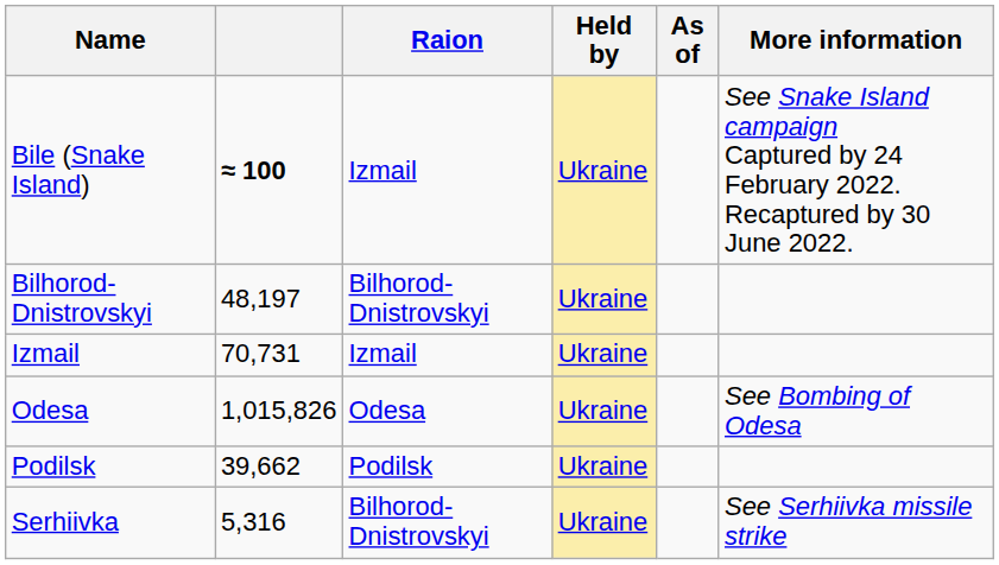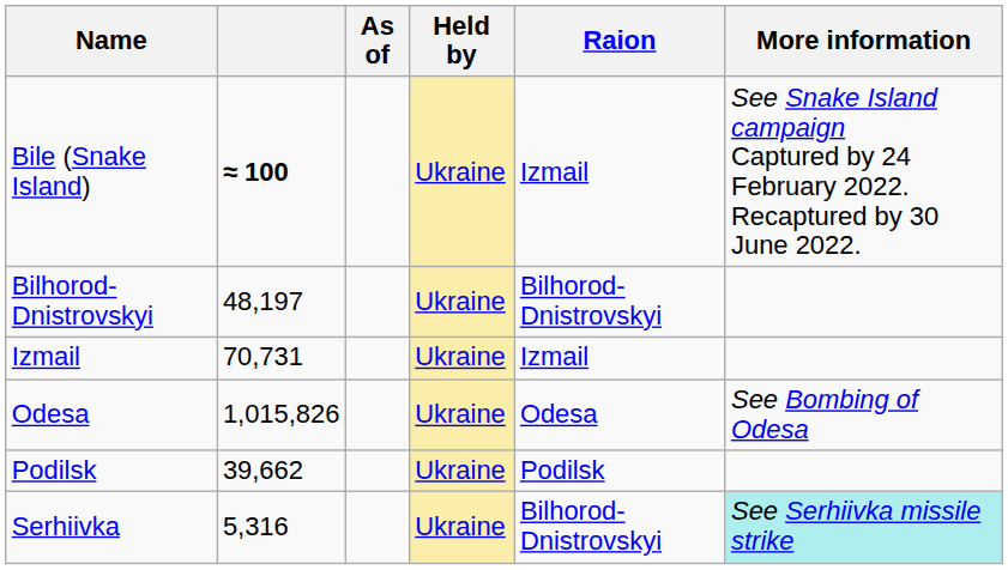columns swapped: Raion <-> As of
Serhiivka | More information: no background -> paleturquoise background
